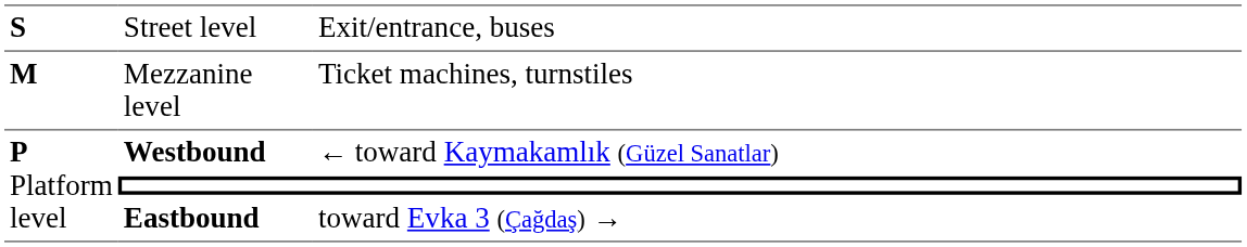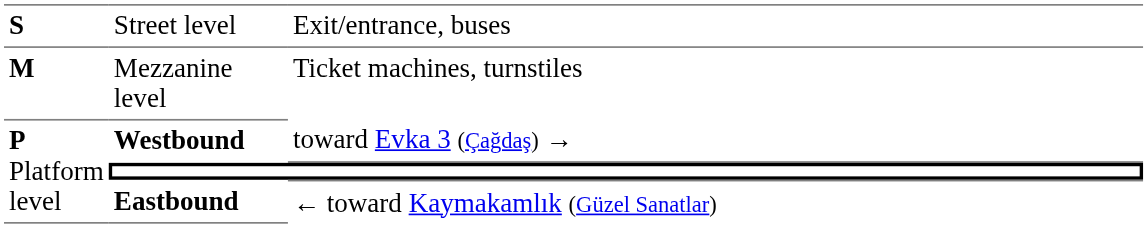Westbound | column 3: ← toward Kaymakamlık (Güzel Sanatlar) -> toward Evka 3 (Çağdaş) →
Eastbound | column 3: toward Evka 3 (Çağdaş) → -> ← toward Kaymakamlık (Güzel Sanatlar)
